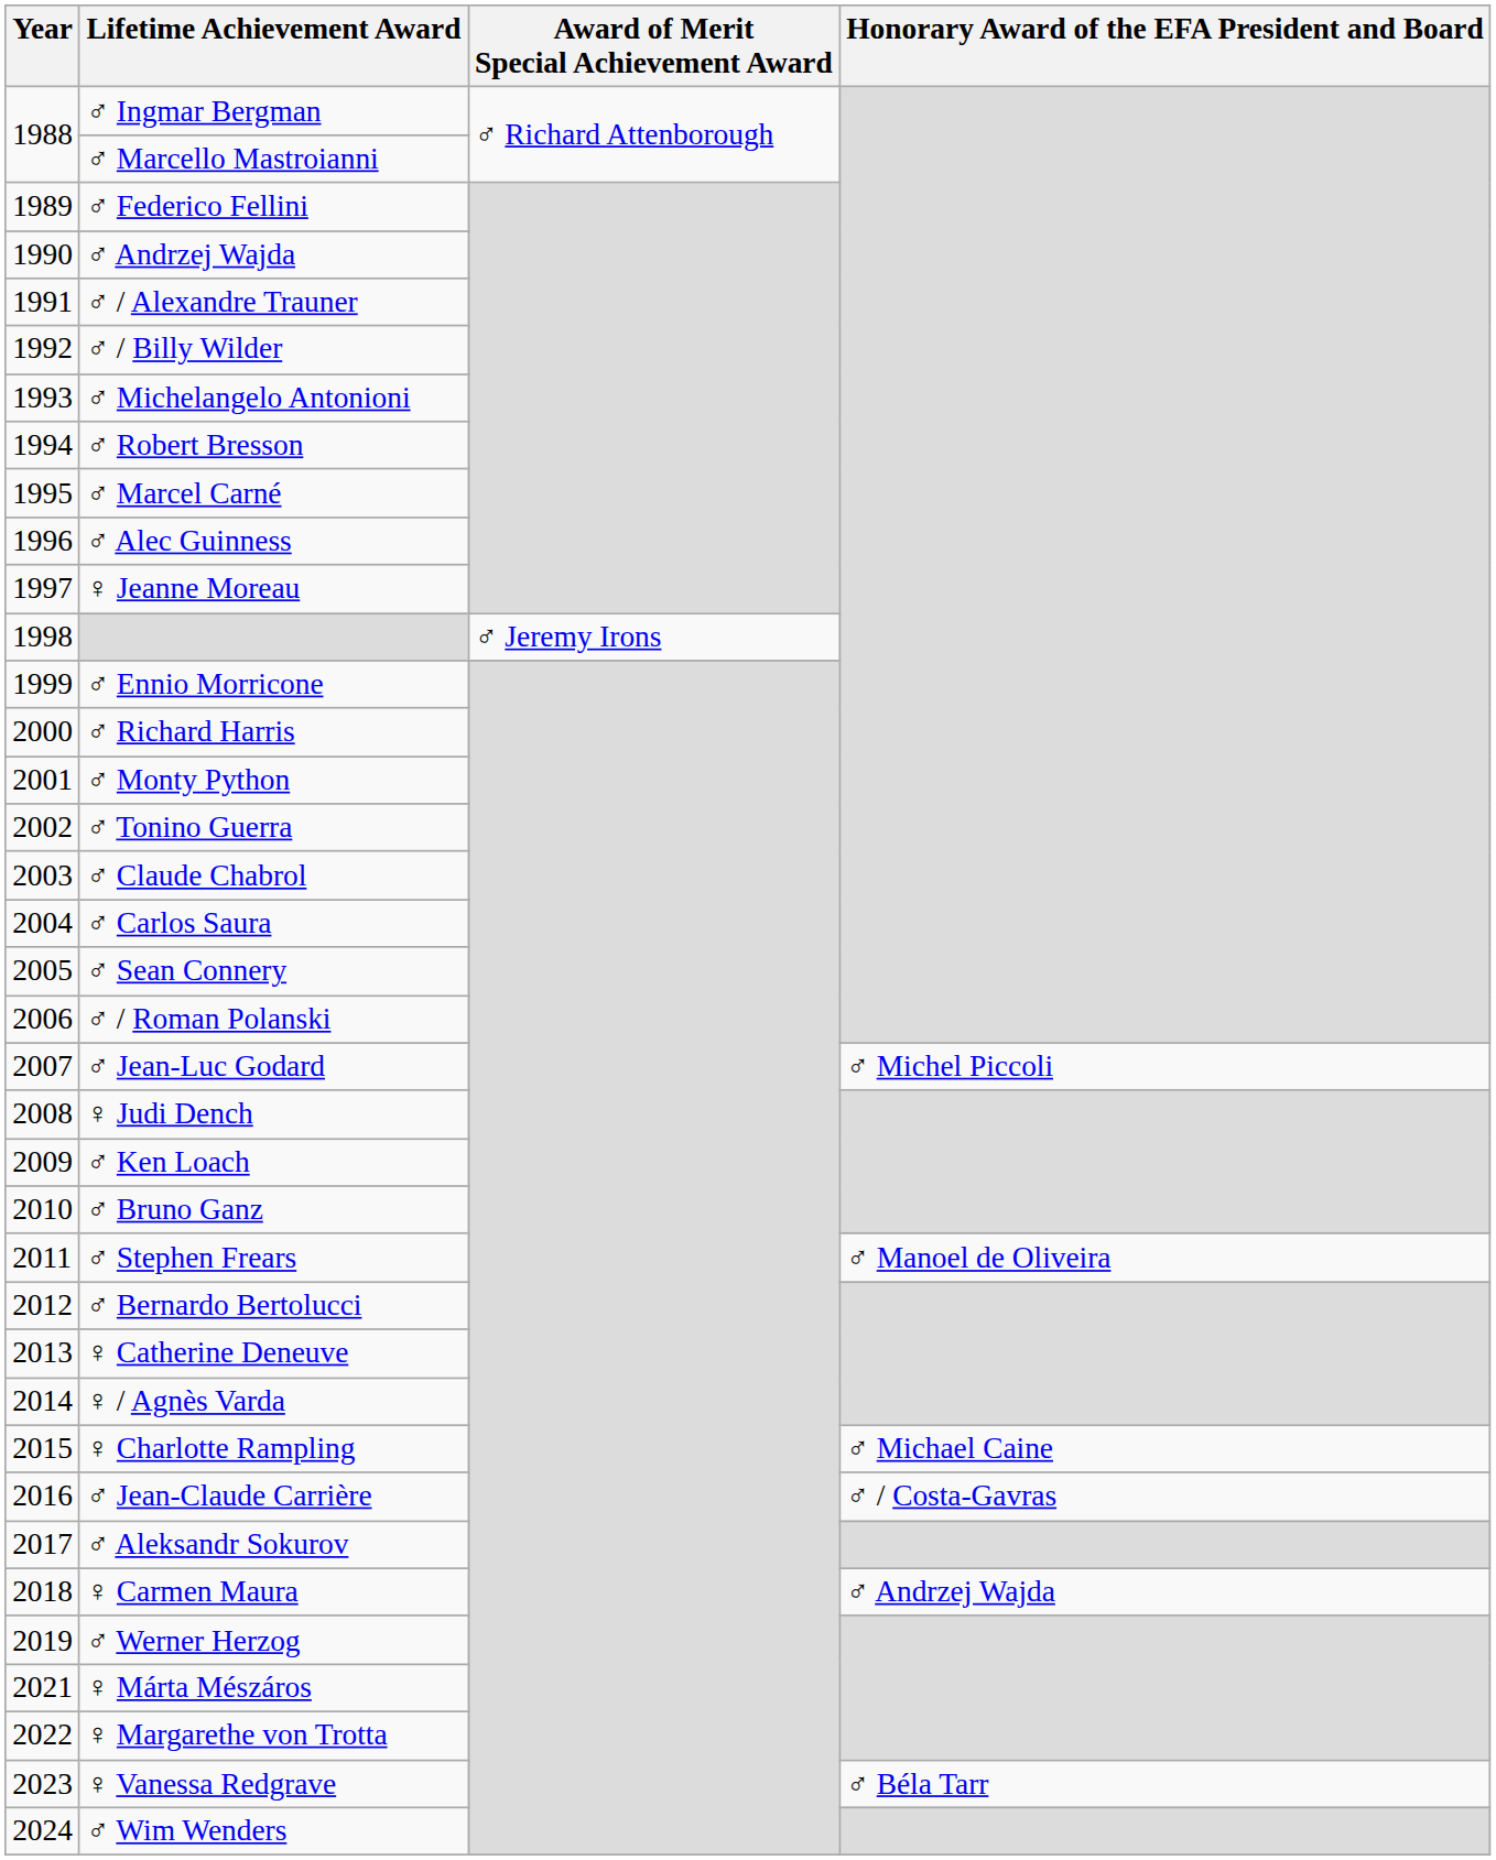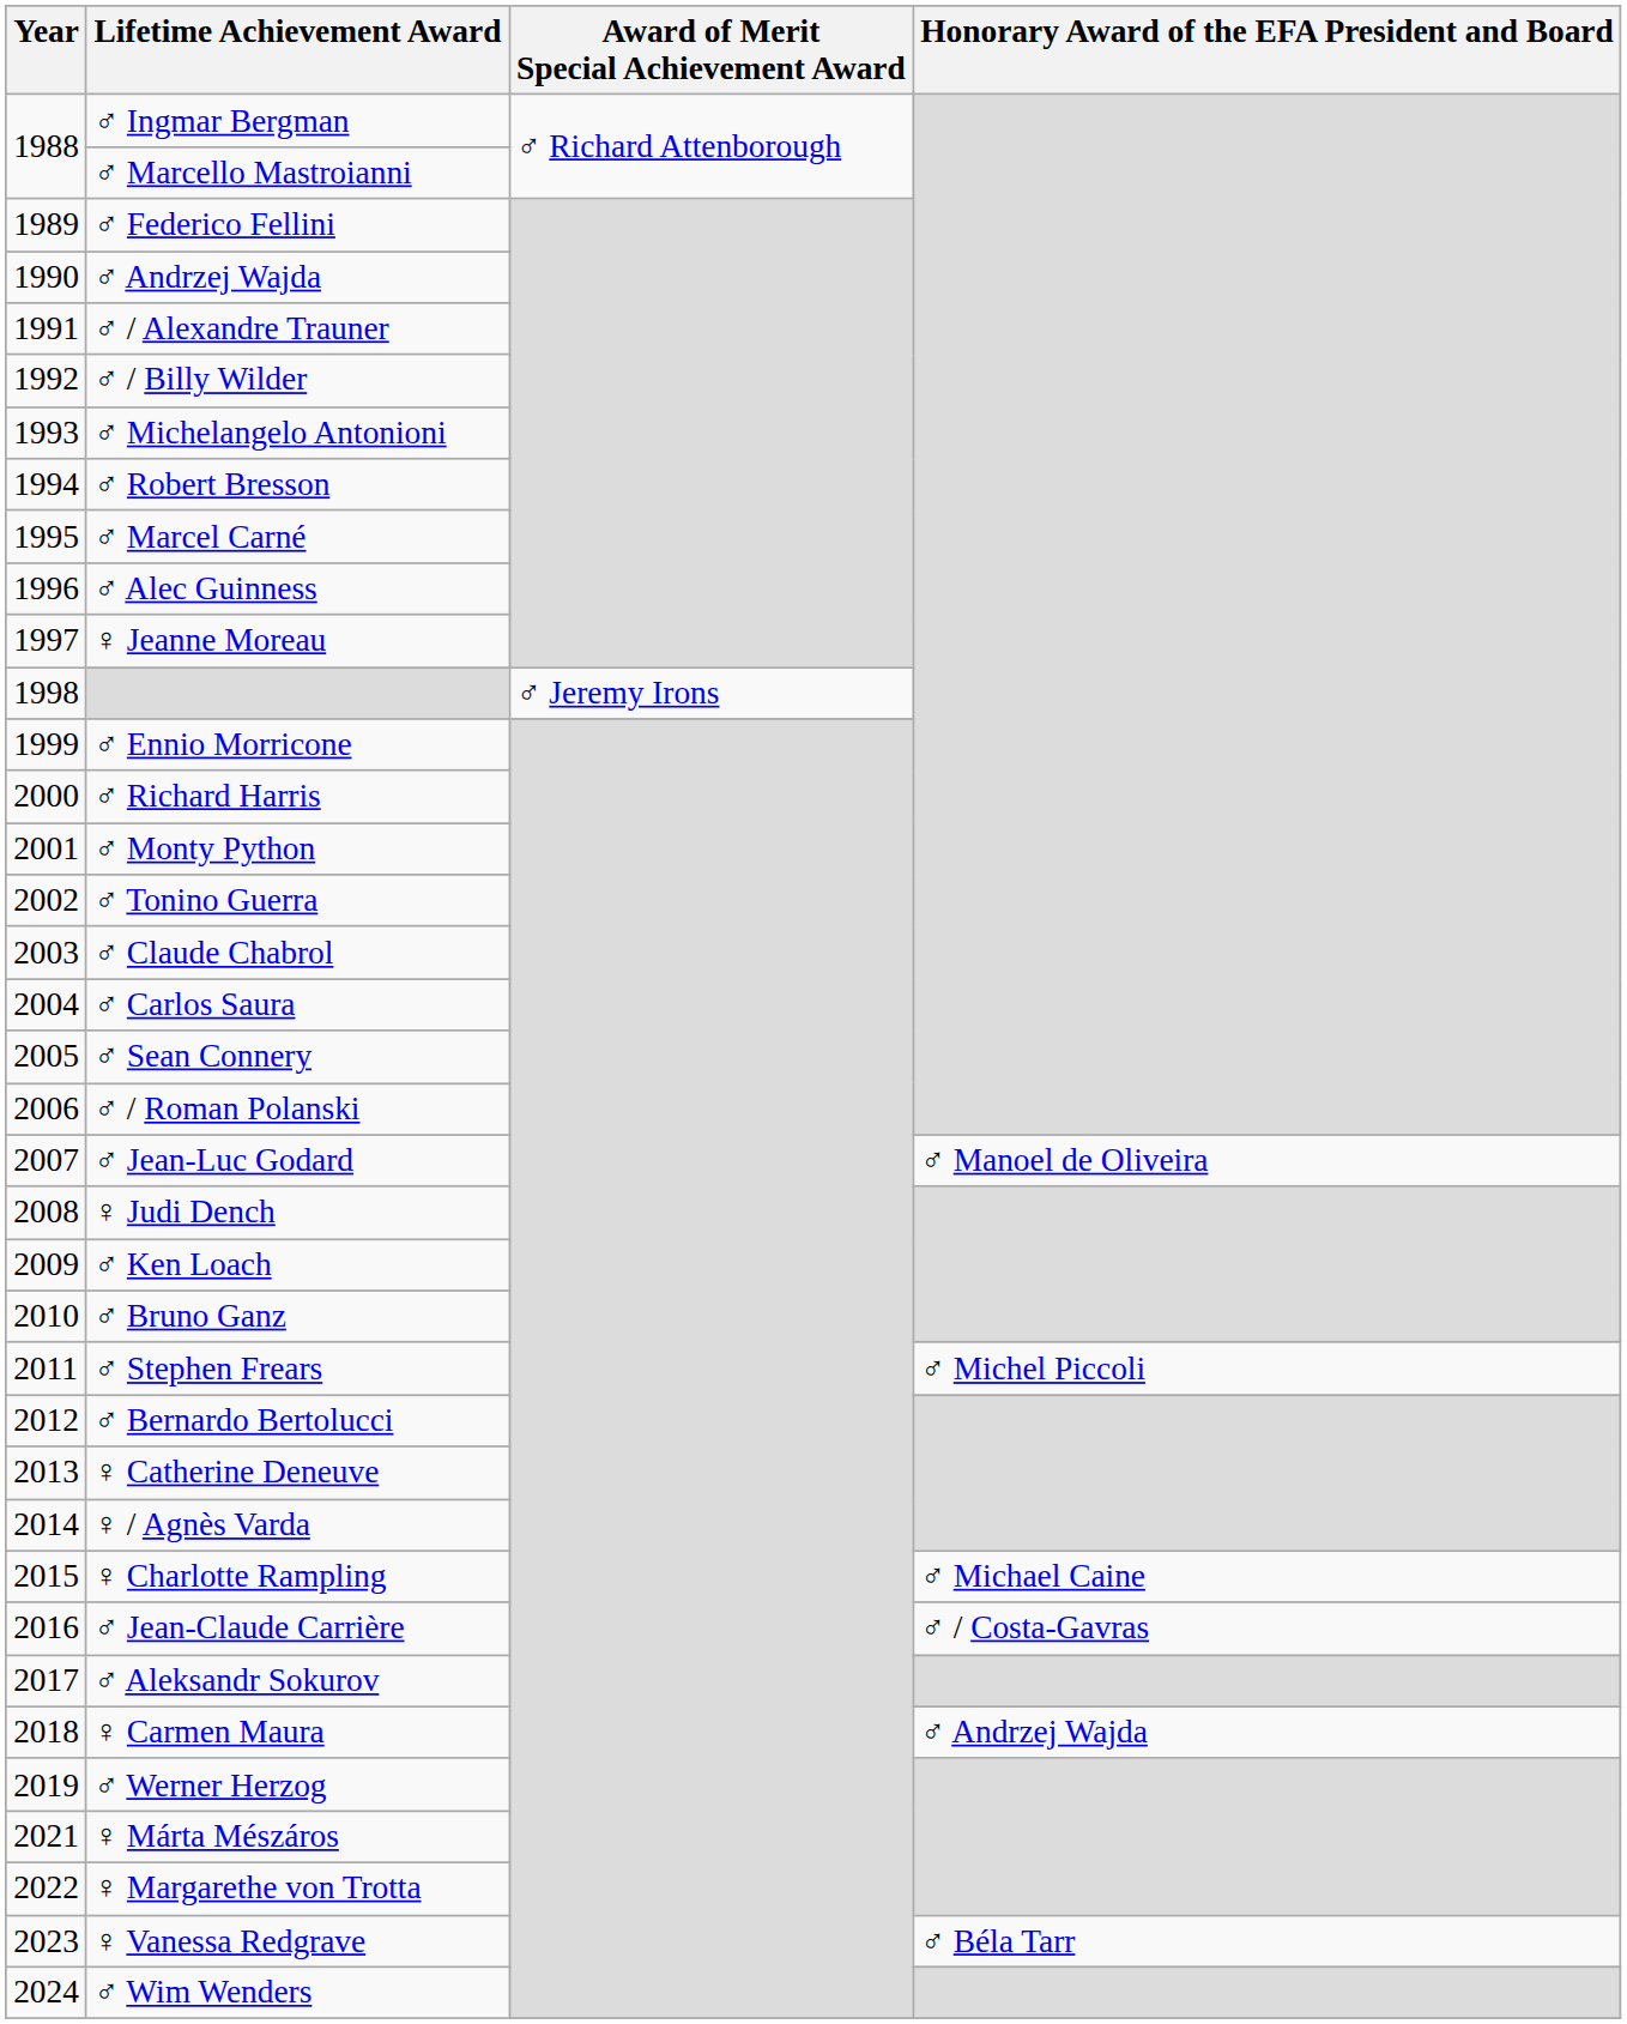♂ Jean-Luc Godard | Honorary Award of the EFA President and Board: ♂ Michel Piccoli -> ♂ Manoel de Oliveira
♂ Stephen Frears | Honorary Award of the EFA President and Board: ♂ Manoel de Oliveira -> ♂ Michel Piccoli
